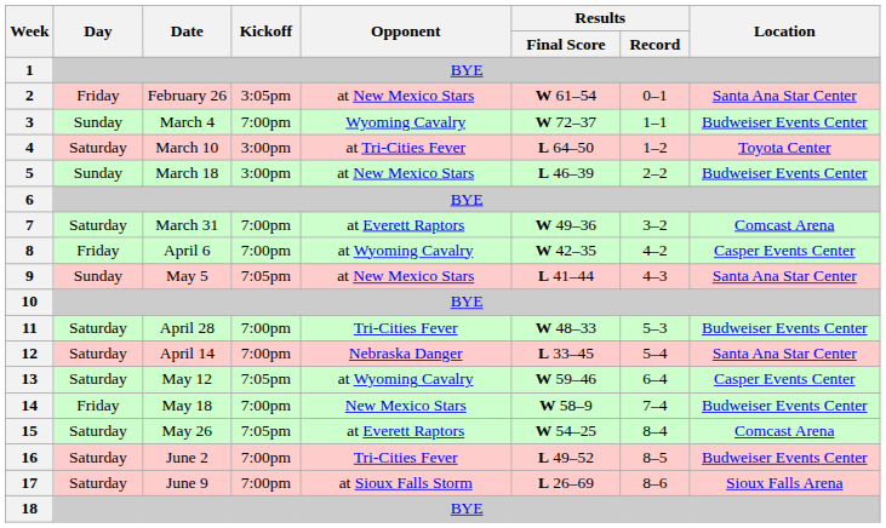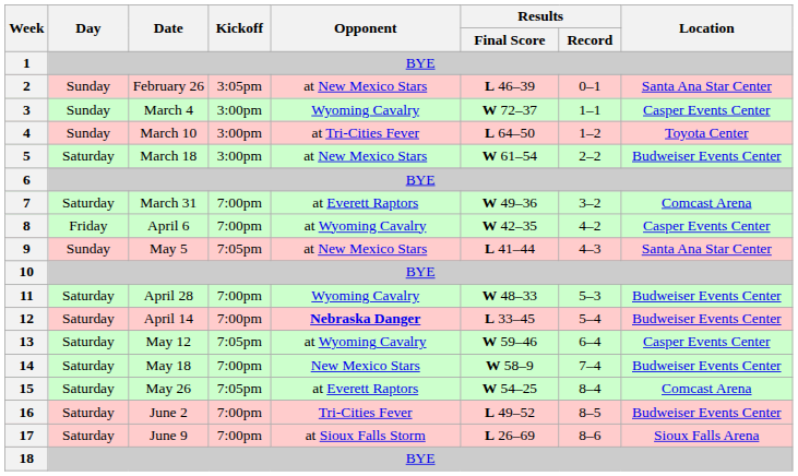2 | Day: Friday -> Sunday
2 | Results / Final Score: W 61–54 -> L 46–39
3 | Kickoff: 7:00pm -> 3:00pm
3 | Location: Budweiser Events Center -> Casper Events Center
4 | Day: Saturday -> Sunday
5 | Day: Sunday -> Saturday
5 | Results / Final Score: L 46–39 -> W 61–54
11 | Opponent: Tri-Cities Fever -> Wyoming Cavalry
12 | Opponent: normal -> bold
12 | Location: Santa Ana Star Center -> Budweiser Events Center
14 | Day: Friday -> Saturday
